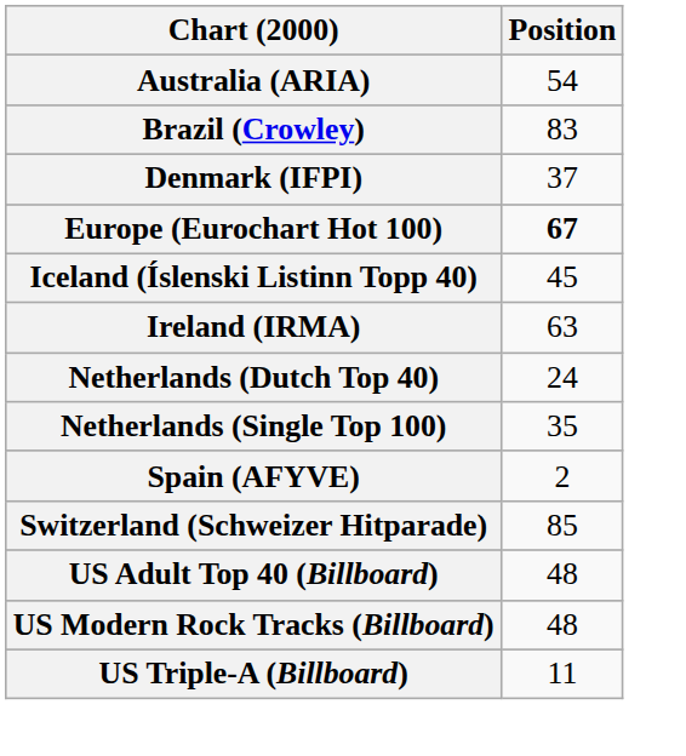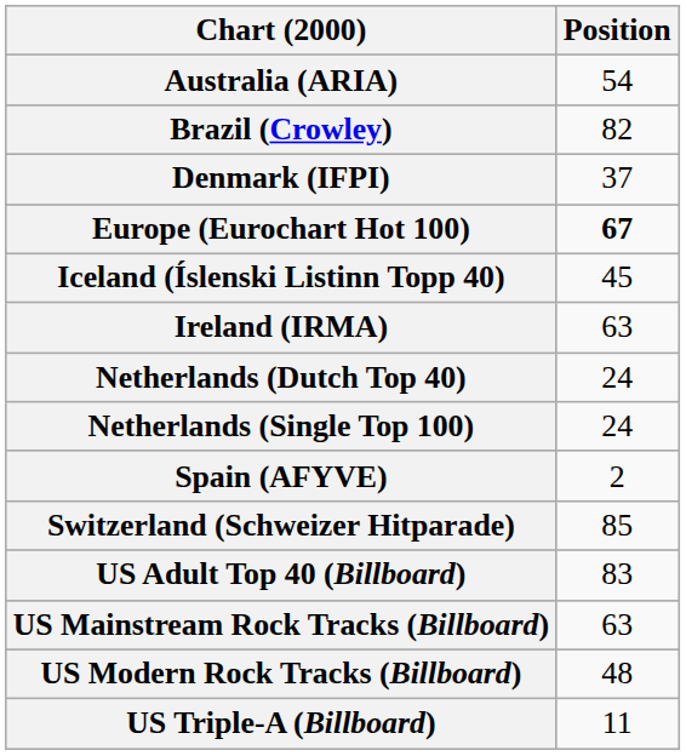Brazil (Crowley) | Position: 83 -> 82
Netherlands (Single Top 100) | Position: 35 -> 24
US Adult Top 40 (Billboard) | Position: 48 -> 83
+ row: US Mainstream Rock Tracks (Billboard) | 63
